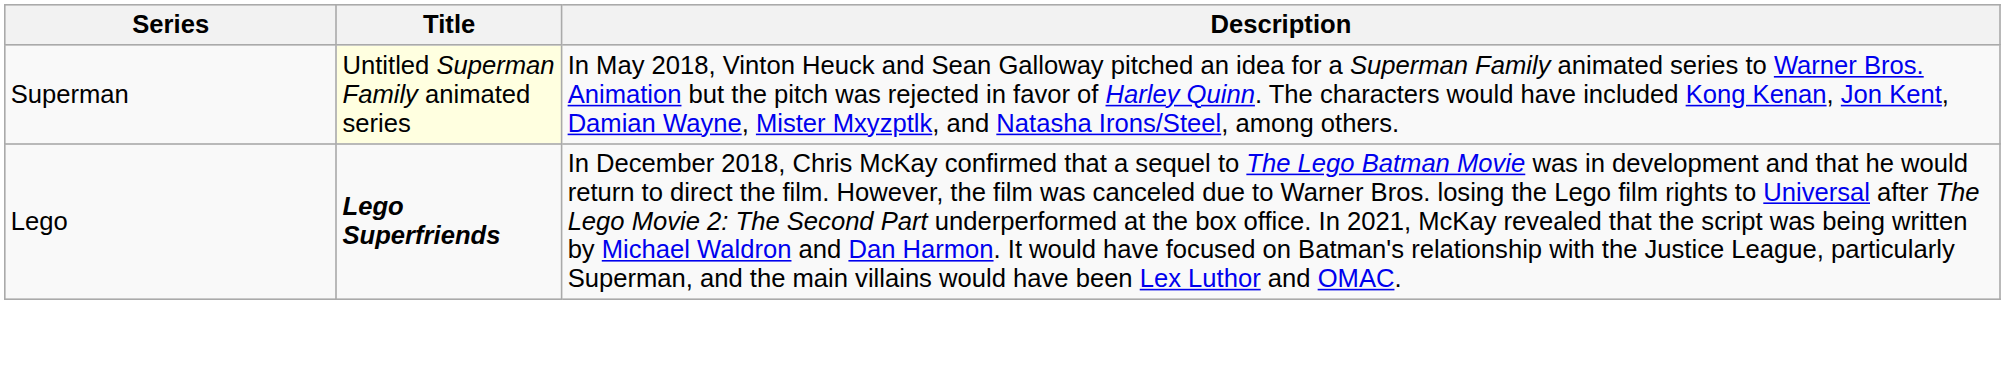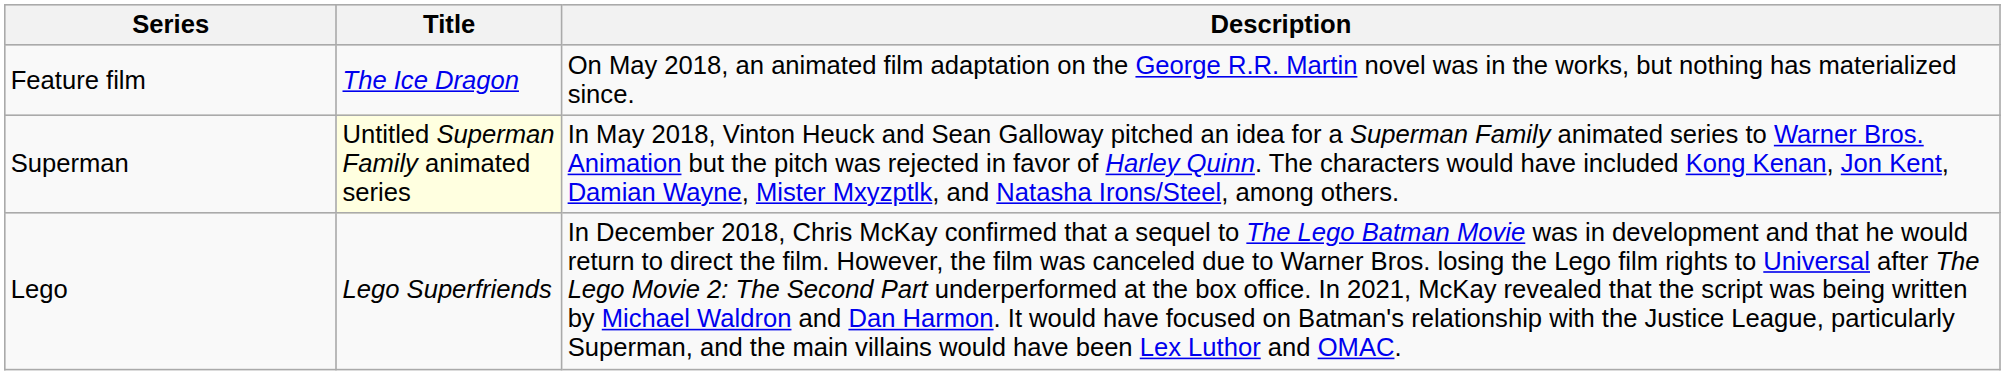+ row: Feature film | The Ice Dragon | On May 2018, an animated film adaptation on the George R.R. Martin novel was in the works, but nothing has materialized since.
Lego | Title: bold -> normal
